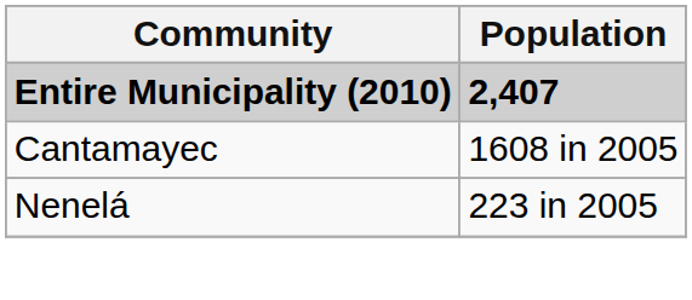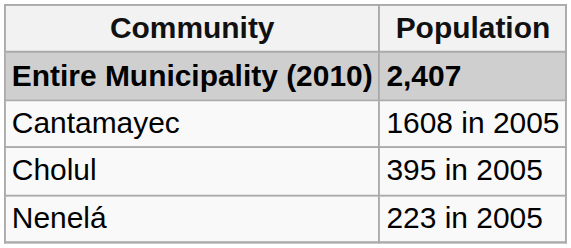+ row: Cholul | 395 in 2005
